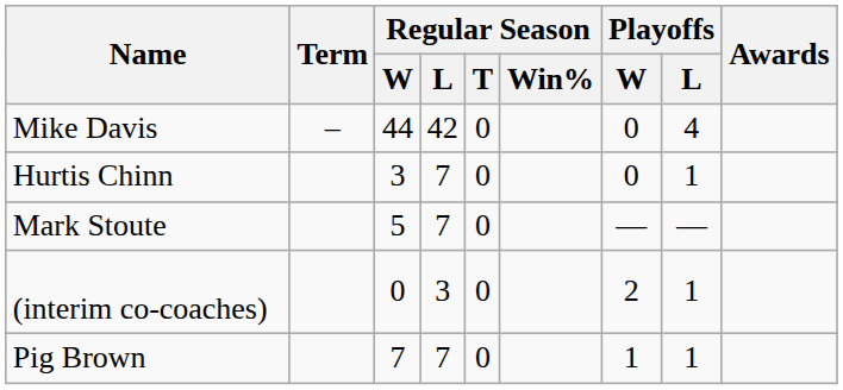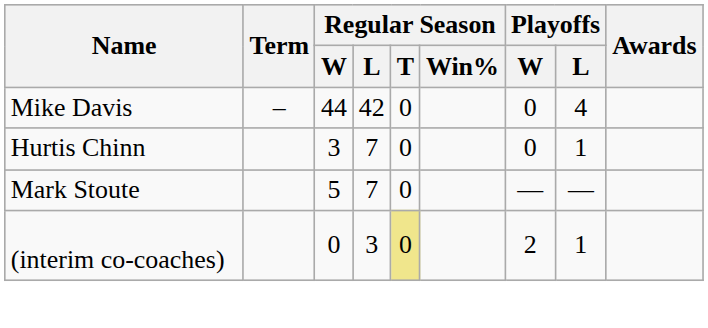(interim co-coaches) | Regular Season / T: no background -> khaki background
- row: Pig Brown | 7 | 7 | 0 | 1 | 1
